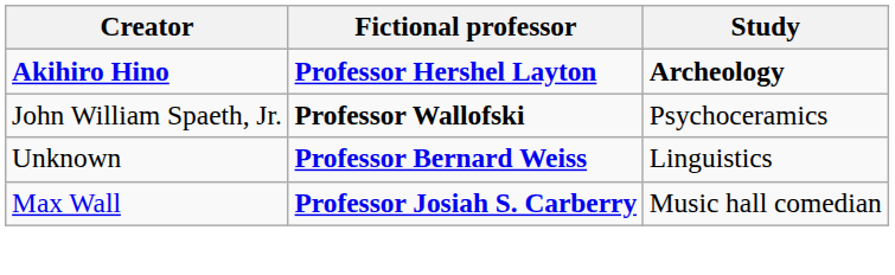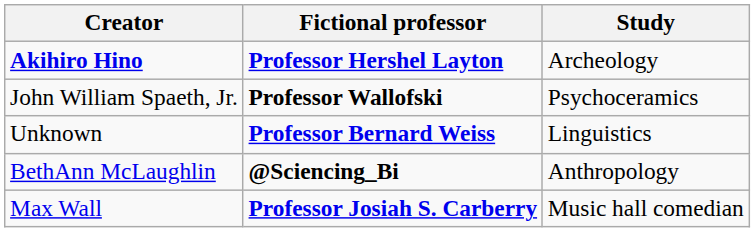Akihiro Hino | Study: bold -> normal
+ row: BethAnn McLaughlin | @Sciencing_Bi | Anthropology
